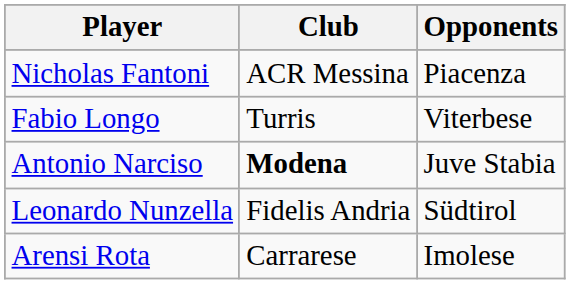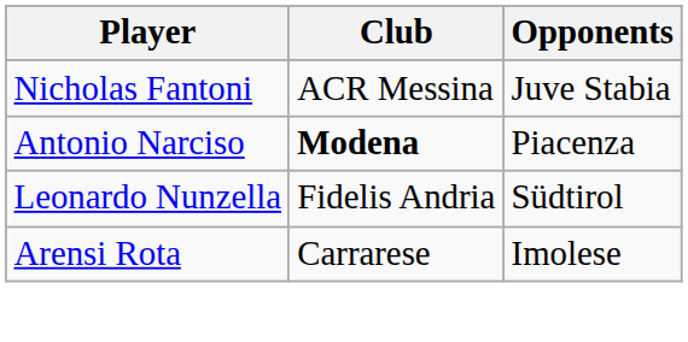Nicholas Fantoni | Opponents: Piacenza -> Juve Stabia
- row: Fabio Longo | Turris | Viterbese
Antonio Narciso | Opponents: Juve Stabia -> Piacenza
